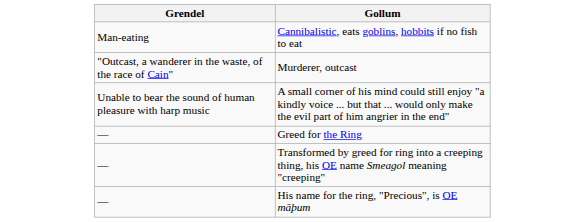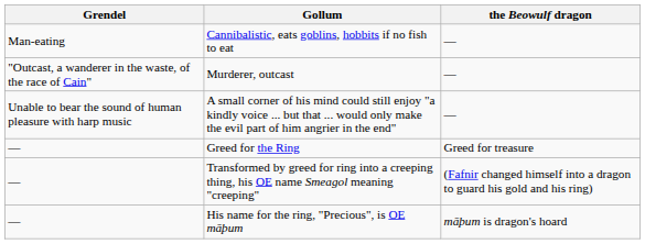+ column: the Beowulf dragon | — | — | — | Greed for treasure | (Fafnir changed himself into a dragon to guard his gold and his ring) | māþum is dragon's hoard
